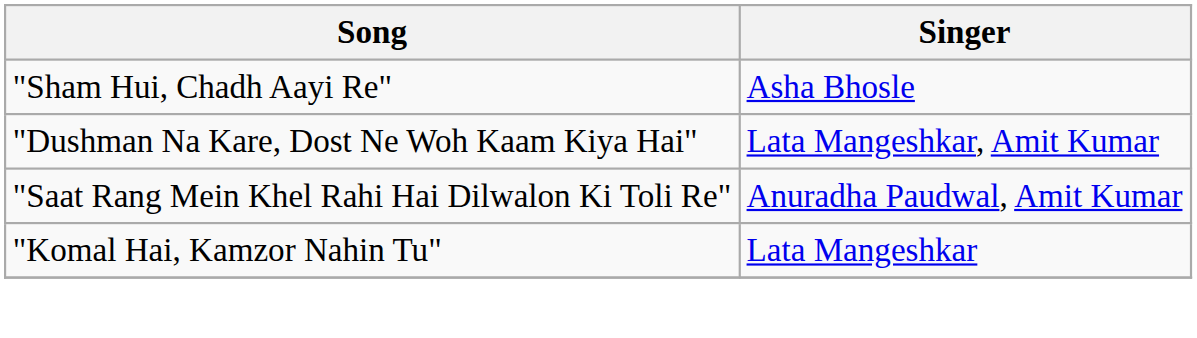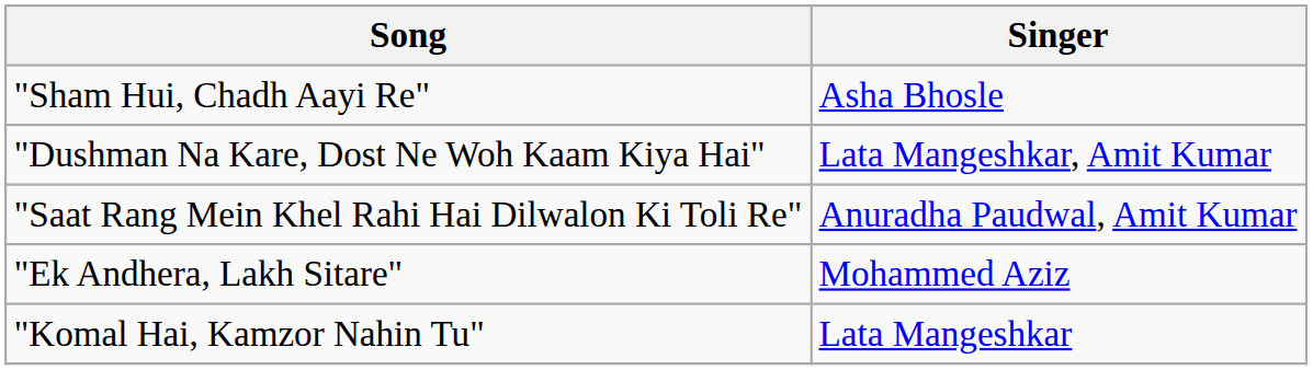+ row: "Ek Andhera, Lakh Sitare" | Mohammed Aziz
